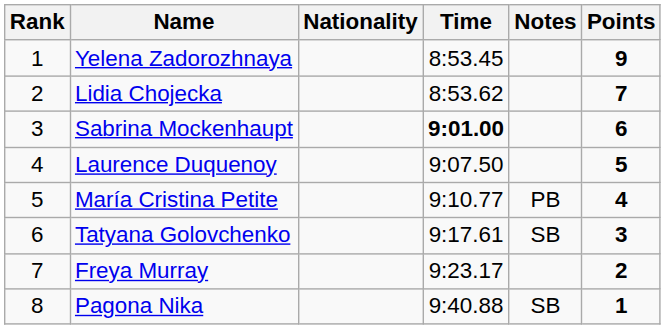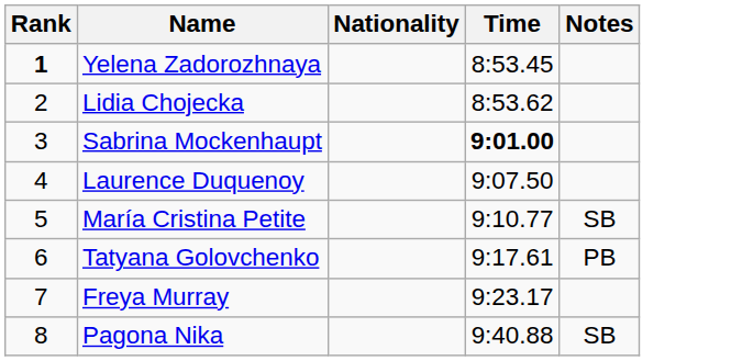- column: Points | 9 | 7 | 6 | 5 | 4 | 3 | 2 | 1
Yelena Zadorozhnaya | Rank: normal -> bold
María Cristina Petite | Notes: PB -> SB
Tatyana Golovchenko | Notes: SB -> PB
